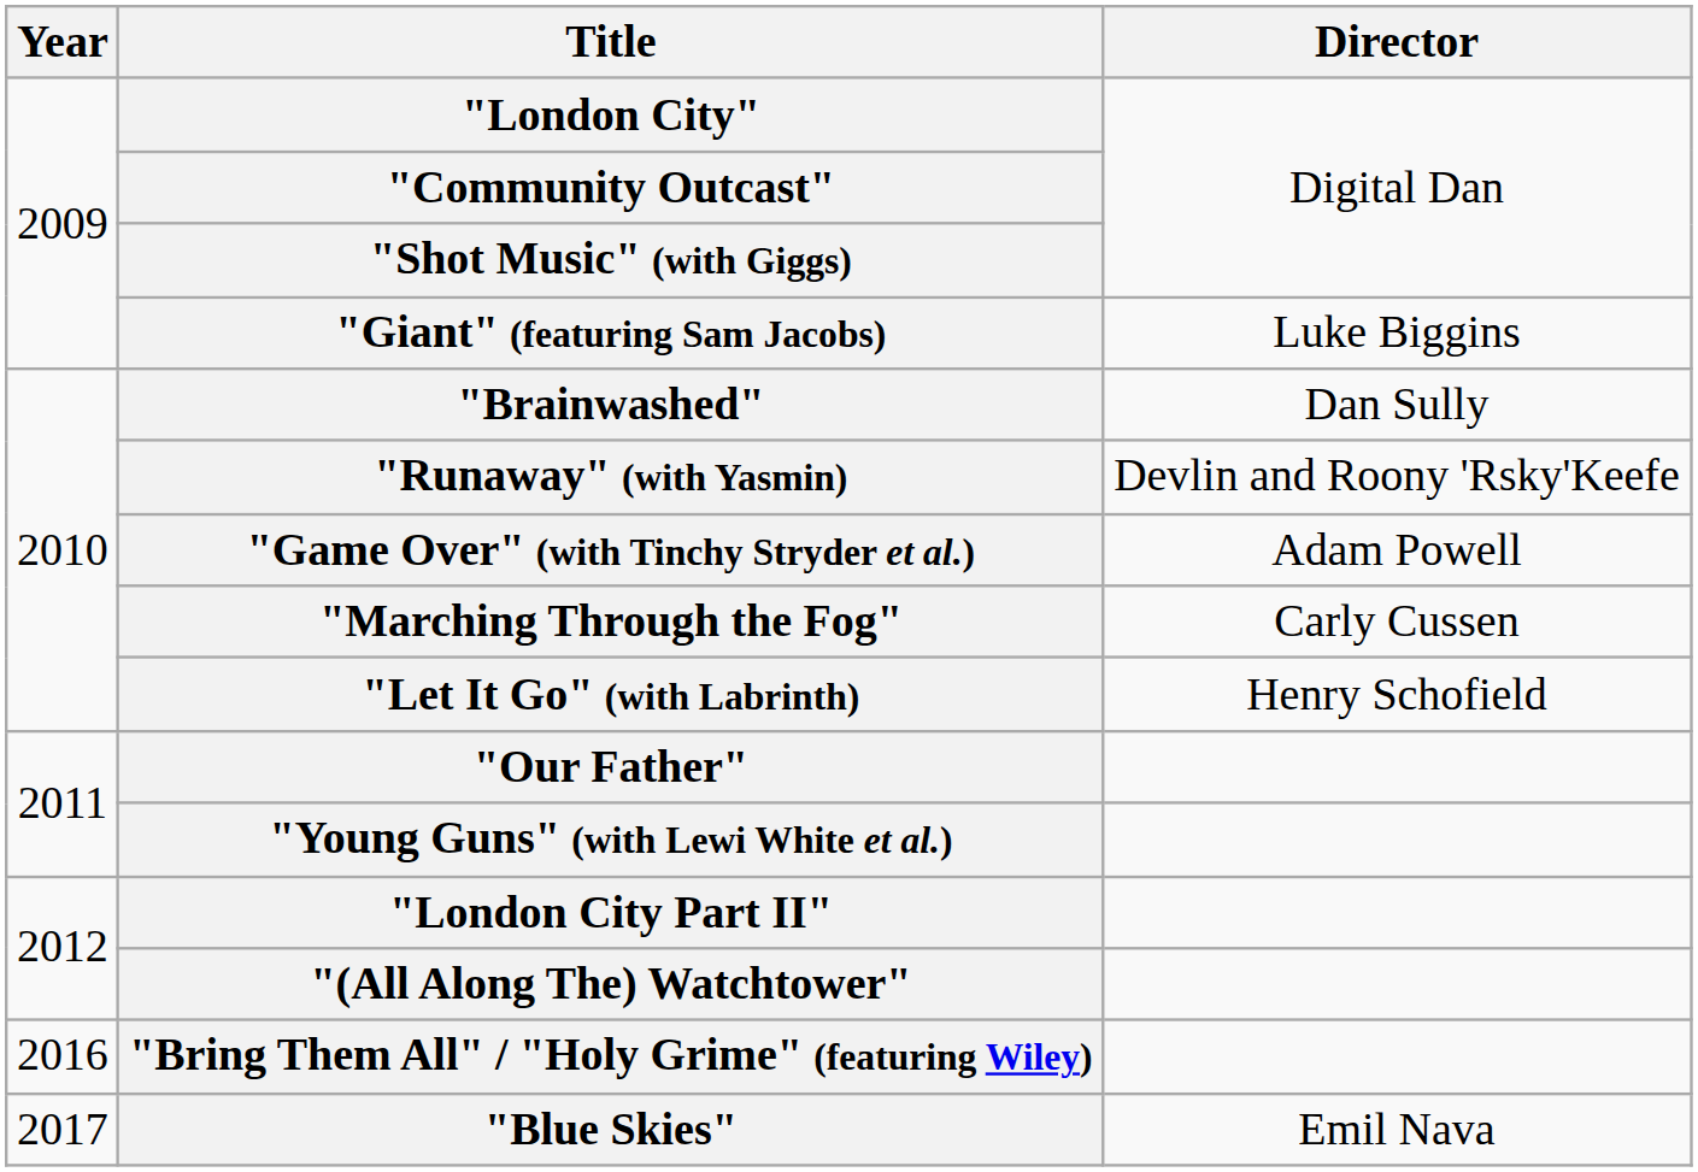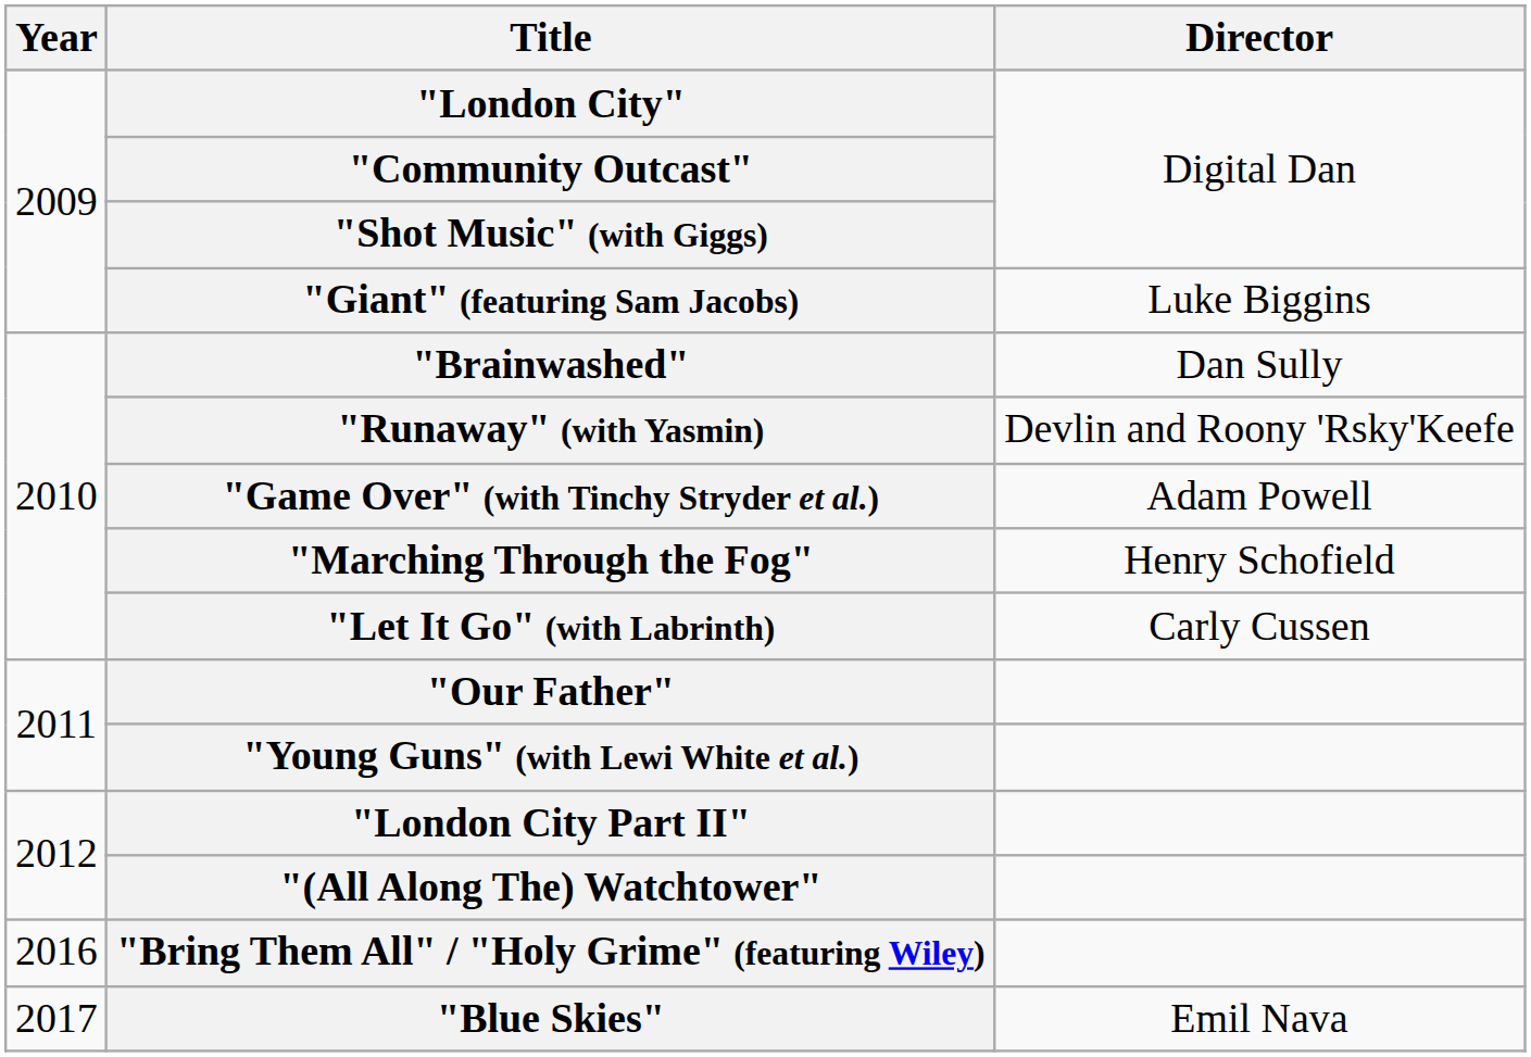"Marching Through the Fog" | Director: Carly Cussen -> Henry Schofield
"Let It Go" (with Labrinth) | Director: Henry Schofield -> Carly Cussen
